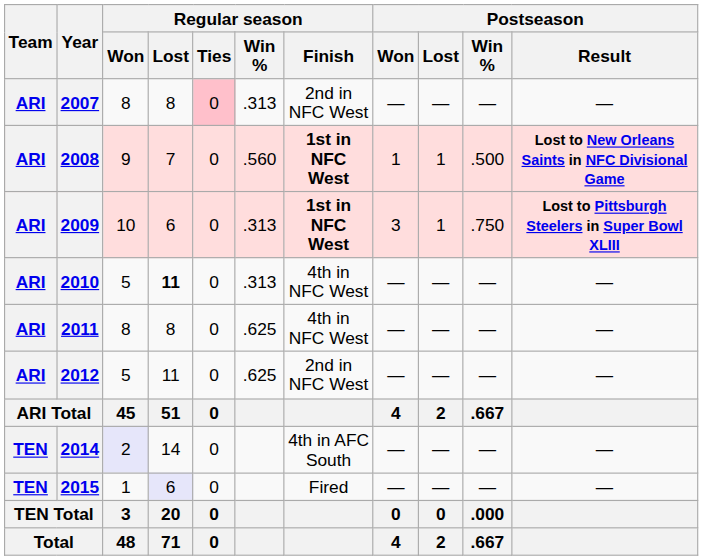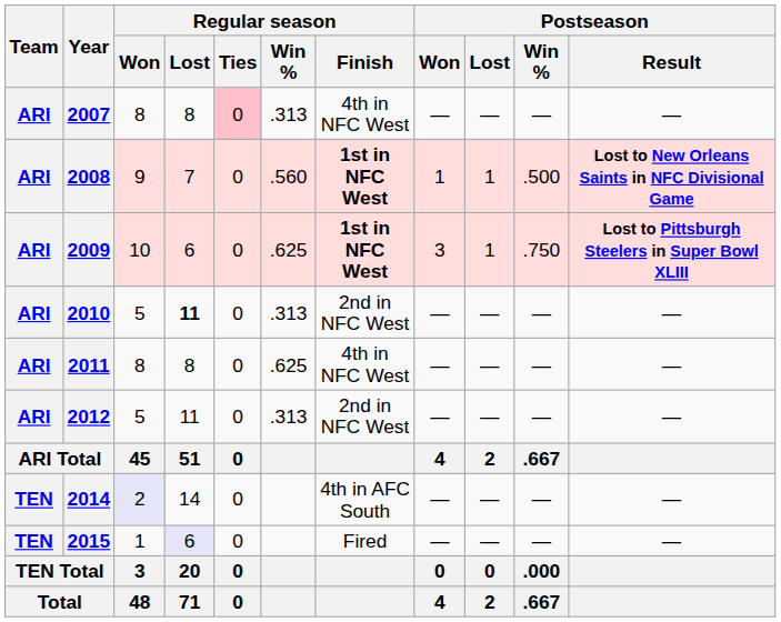2007 | Regular season / Finish: 2nd in NFC West -> 4th in NFC West
2009 | Regular season / Win %: .313 -> .625
2010 | Regular season / Finish: 4th in NFC West -> 2nd in NFC West
2012 | Regular season / Win %: .625 -> .313
